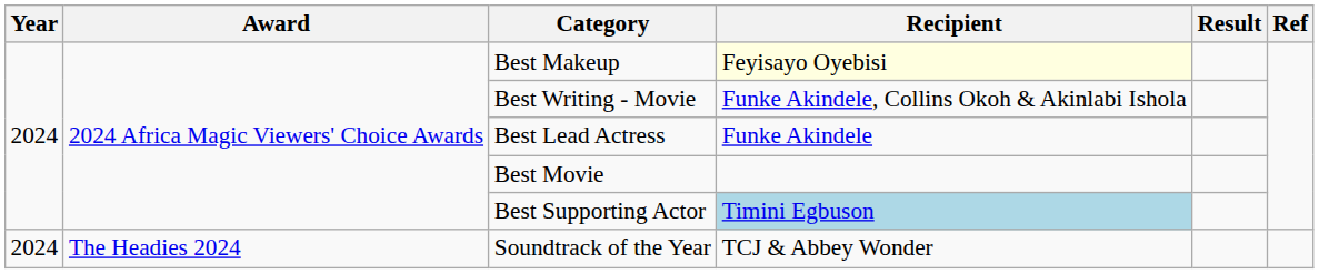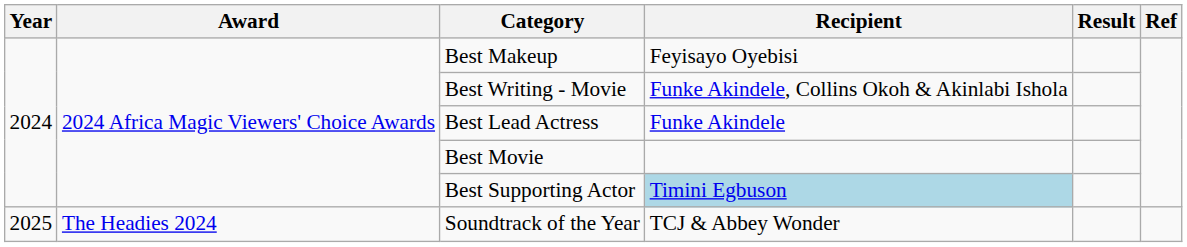Best Makeup | Recipient: lightyellow background -> no background
Soundtrack of the Year | Year: 2024 -> 2025
